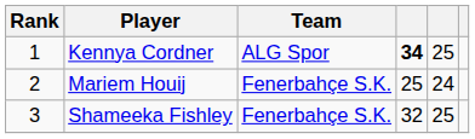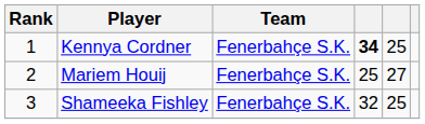Kennya Cordner | Team: ALG Spor -> Fenerbahçe S.K.
Mariem Houij | column 5: 24 -> 27
